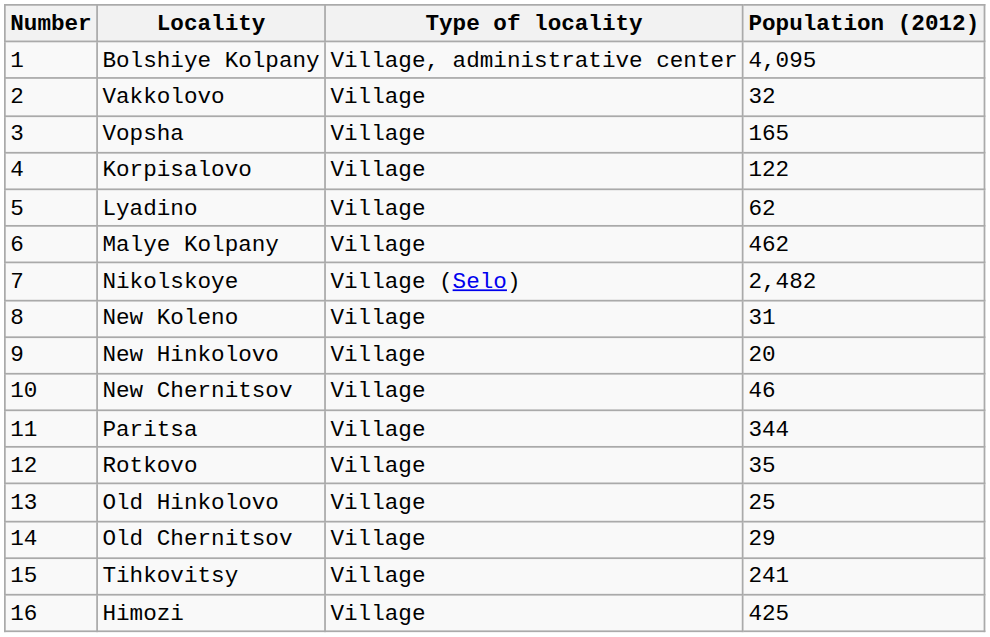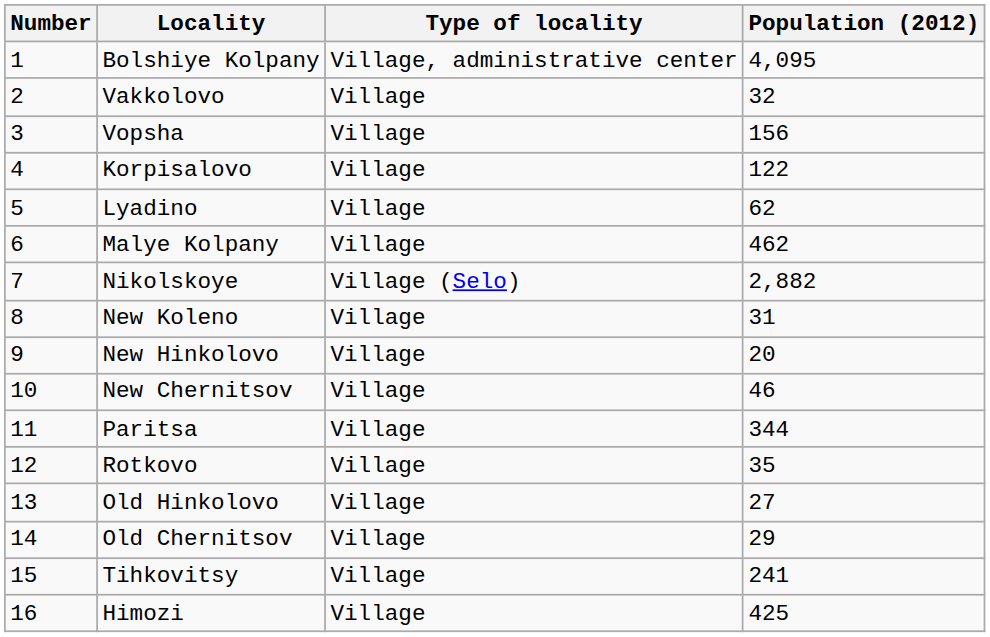Vopsha | Population (2012): 165 -> 156
Nikolskoye | Population (2012): 2,482 -> 2,882
Old Hinkolovo | Population (2012): 25 -> 27
